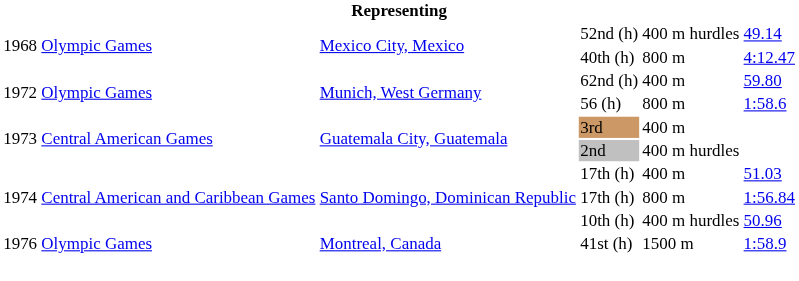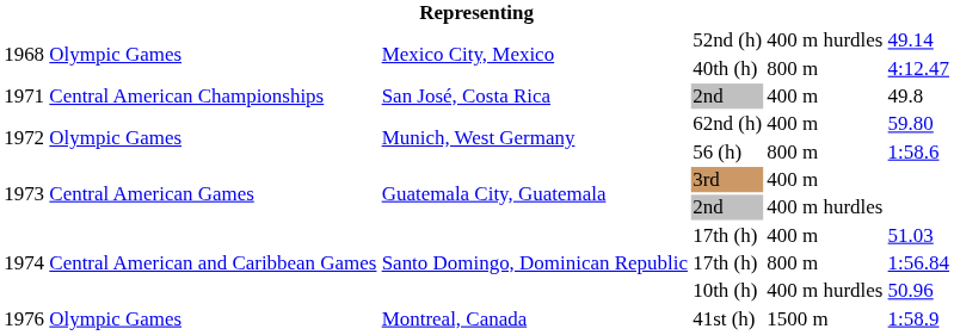+ row: 1971 | Central American Championships | San José, Costa Rica | 2nd | 400 m | 49.8
